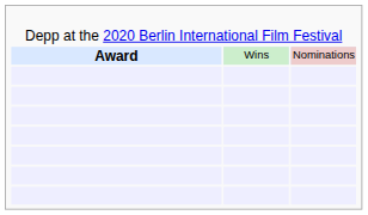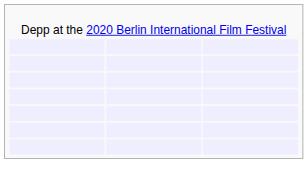- row: Award | Wins | Nominations
